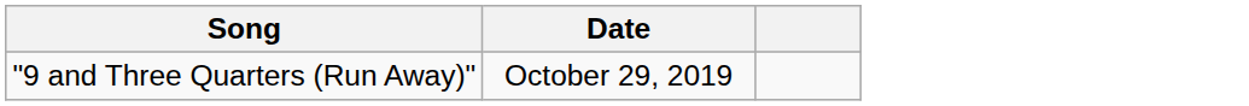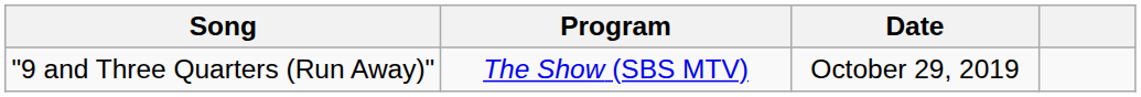+ column: Program | The Show (SBS MTV)
